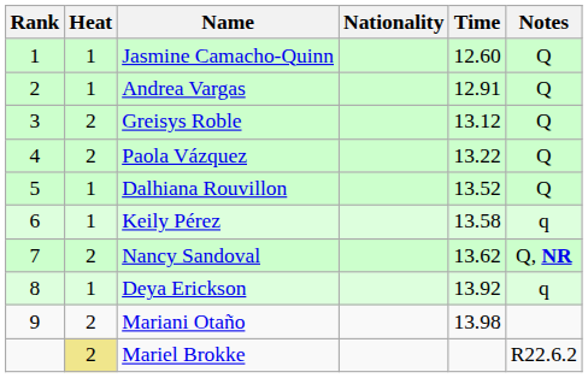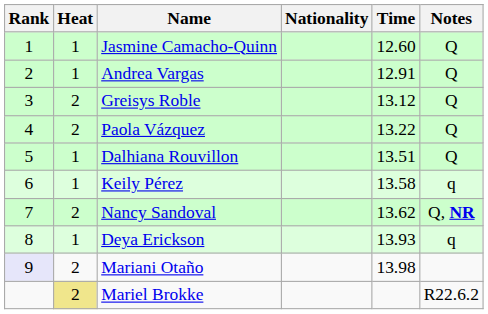Dalhiana Rouvillon | Time: 13.52 -> 13.51
Deya Erickson | Time: 13.92 -> 13.93
Mariani Otaño | Rank: no background -> lavender background
